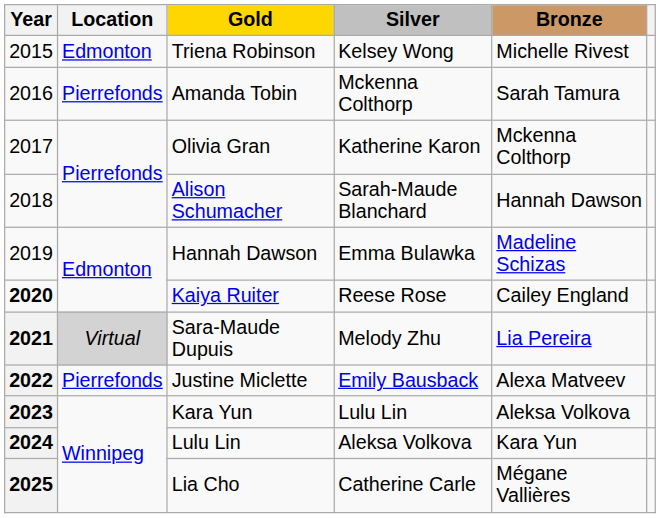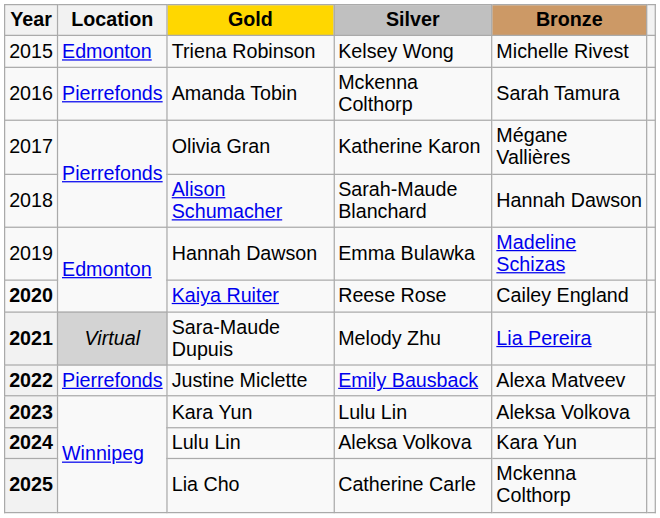Olivia Gran | Bronze: Mckenna Colthorp -> Mégane Vallières
Lia Cho | Bronze: Mégane Vallières -> Mckenna Colthorp
